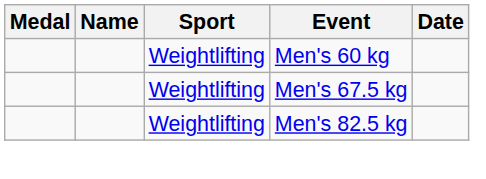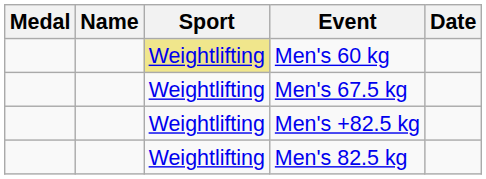Men's 60 kg | Sport: no background -> khaki background
+ row: Weightlifting | Men's +82.5 kg
